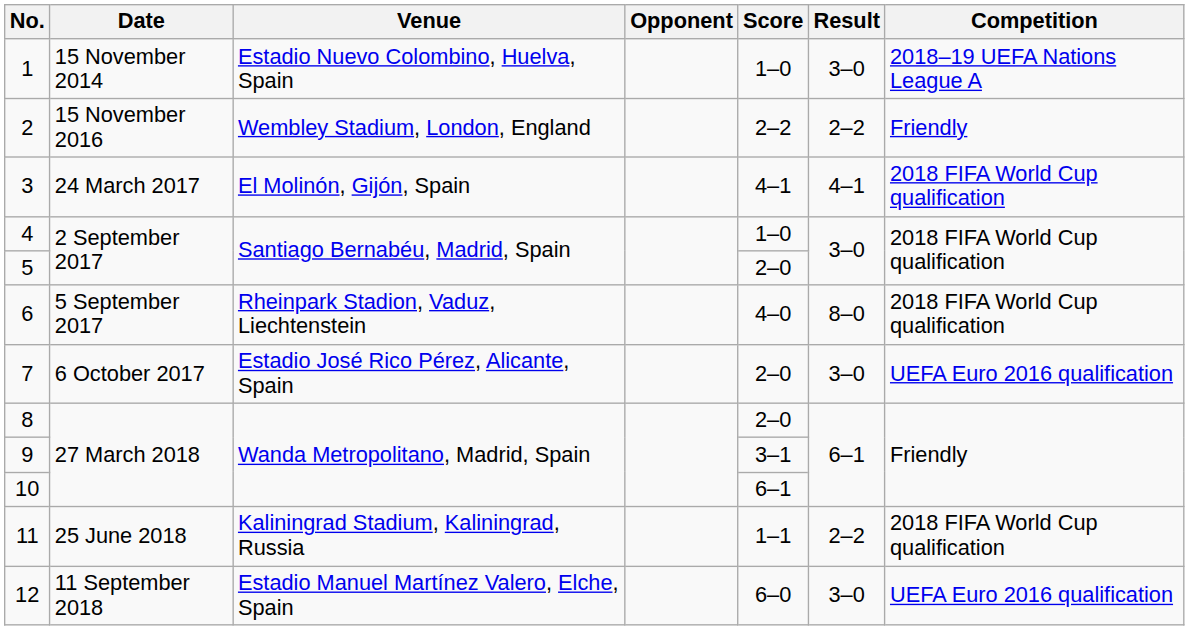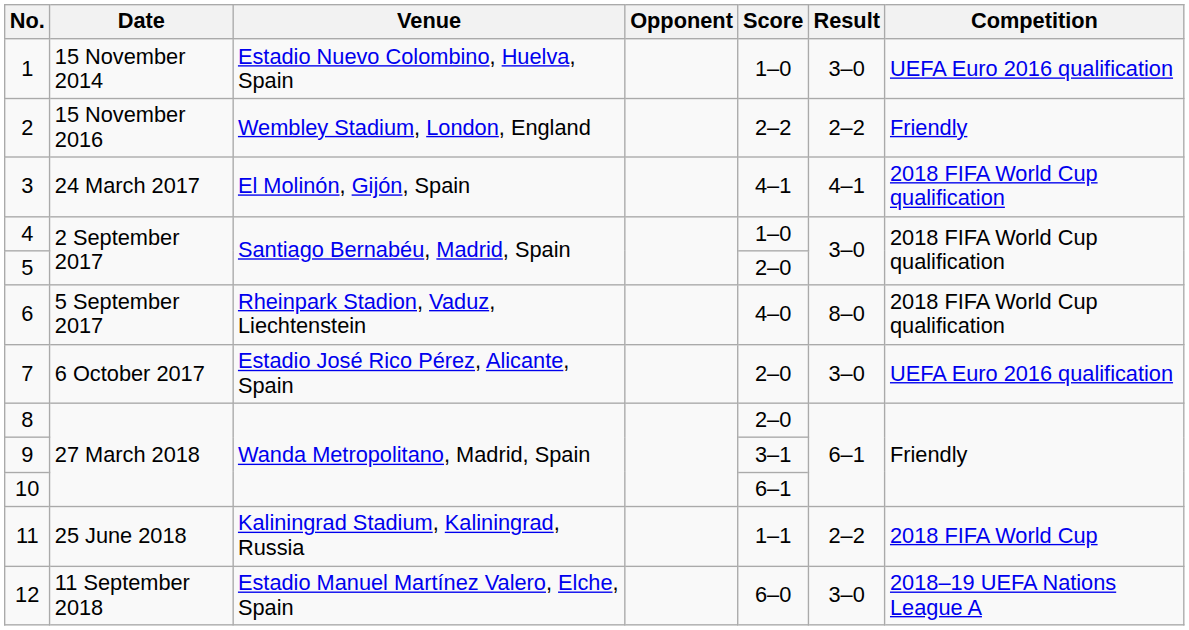1 | Competition: 2018–19 UEFA Nations League A -> UEFA Euro 2016 qualification
11 | Competition: 2018 FIFA World Cup qualification -> 2018 FIFA World Cup
12 | Competition: UEFA Euro 2016 qualification -> 2018–19 UEFA Nations League A
